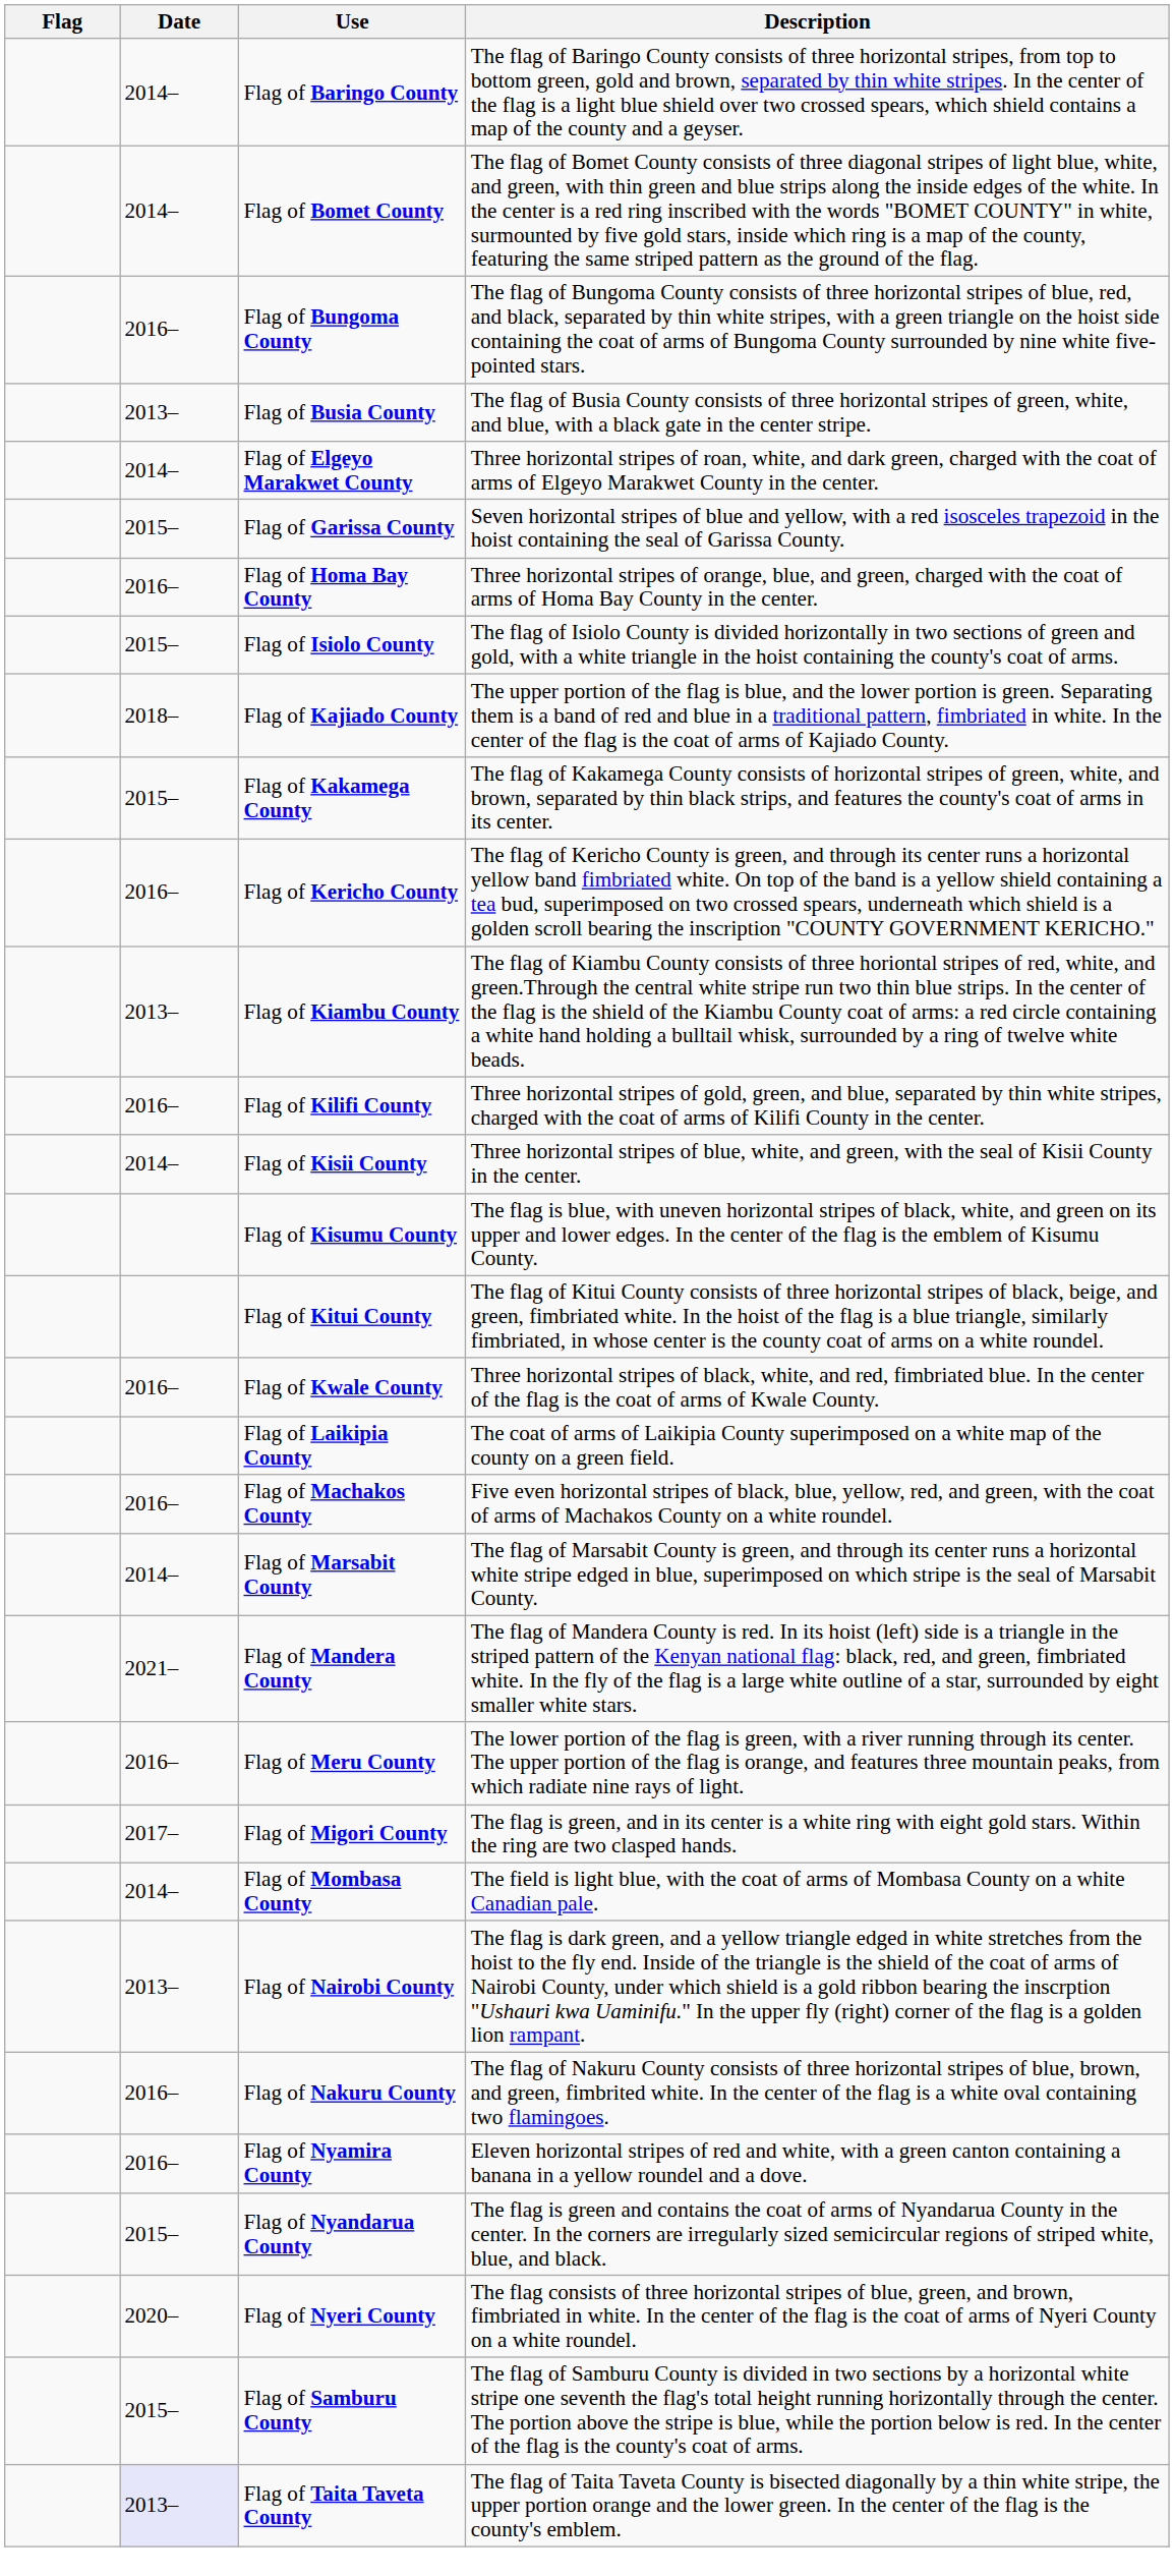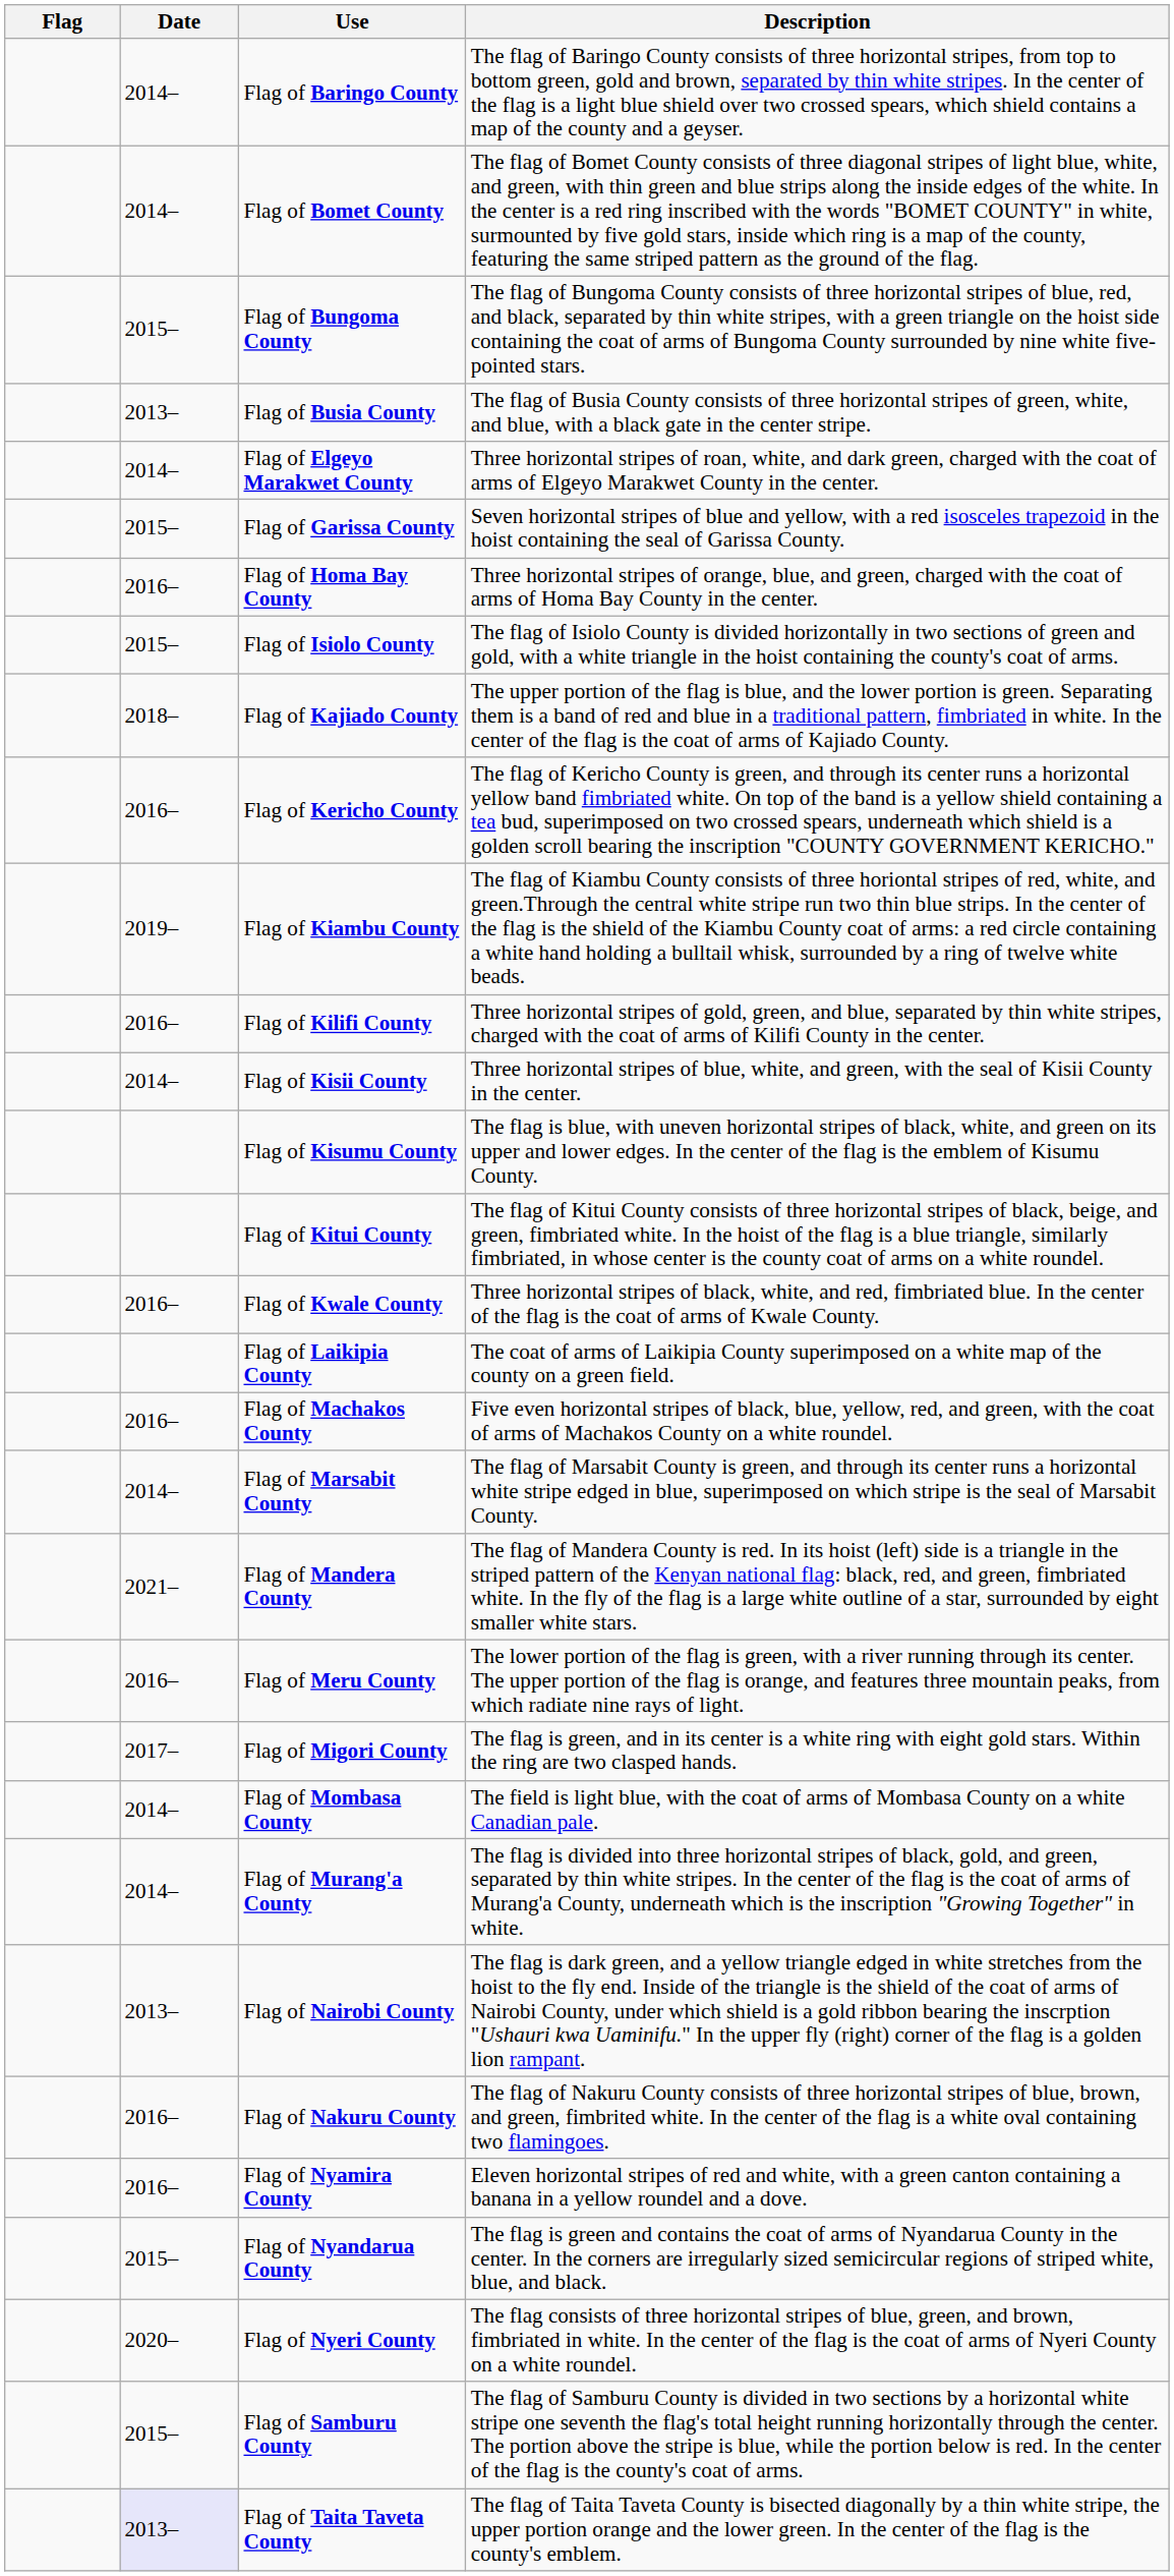Flag of Bungoma County | Date: 2016– -> 2015–
- row: 2015– | Flag of Kakamega County | The flag of Kakamega County consists of horizontal stripes of green, white, and brown, separated by thin black strips, and features the county's coat of arms in its center.
Flag of Kiambu County | Date: 2013– -> 2019–
+ row: 2014– | Flag of Murang'a County | The flag is divided into three horizontal stripes of black, gold, and green, separated by thin white stripes. In the center of the flag is the coat of arms of Murang'a County, underneath which is the inscription "Growing Together" in white.
